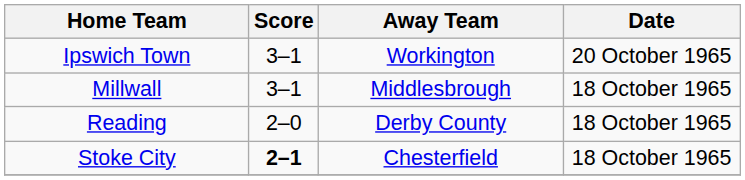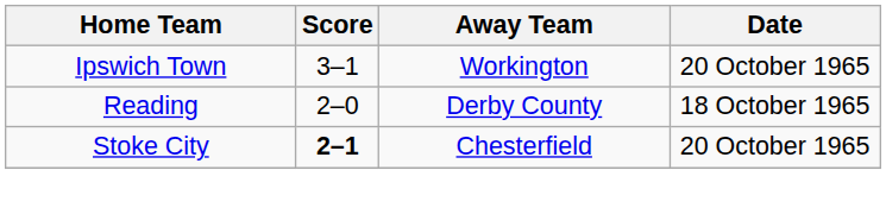- row: Millwall | 3–1 | Middlesbrough | 18 October 1965
Stoke City | Date: 18 October 1965 -> 20 October 1965
